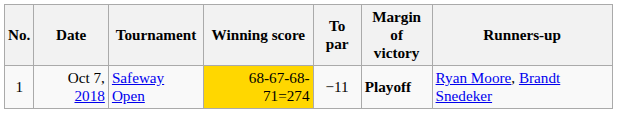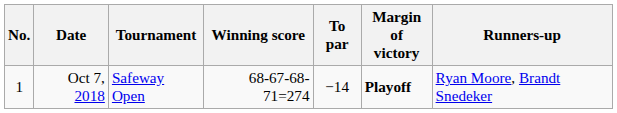Oct 7, 2018 | Winning score: gold background -> no background
Oct 7, 2018 | To par: −11 -> −14
